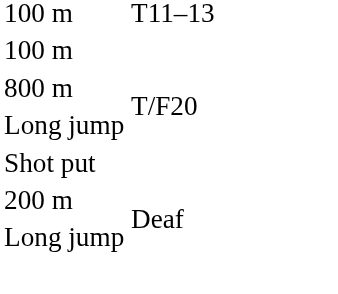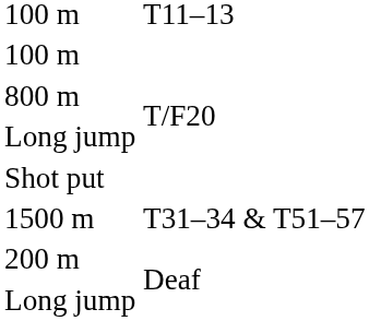+ row: 1500 m | T31–34 & T51–57
